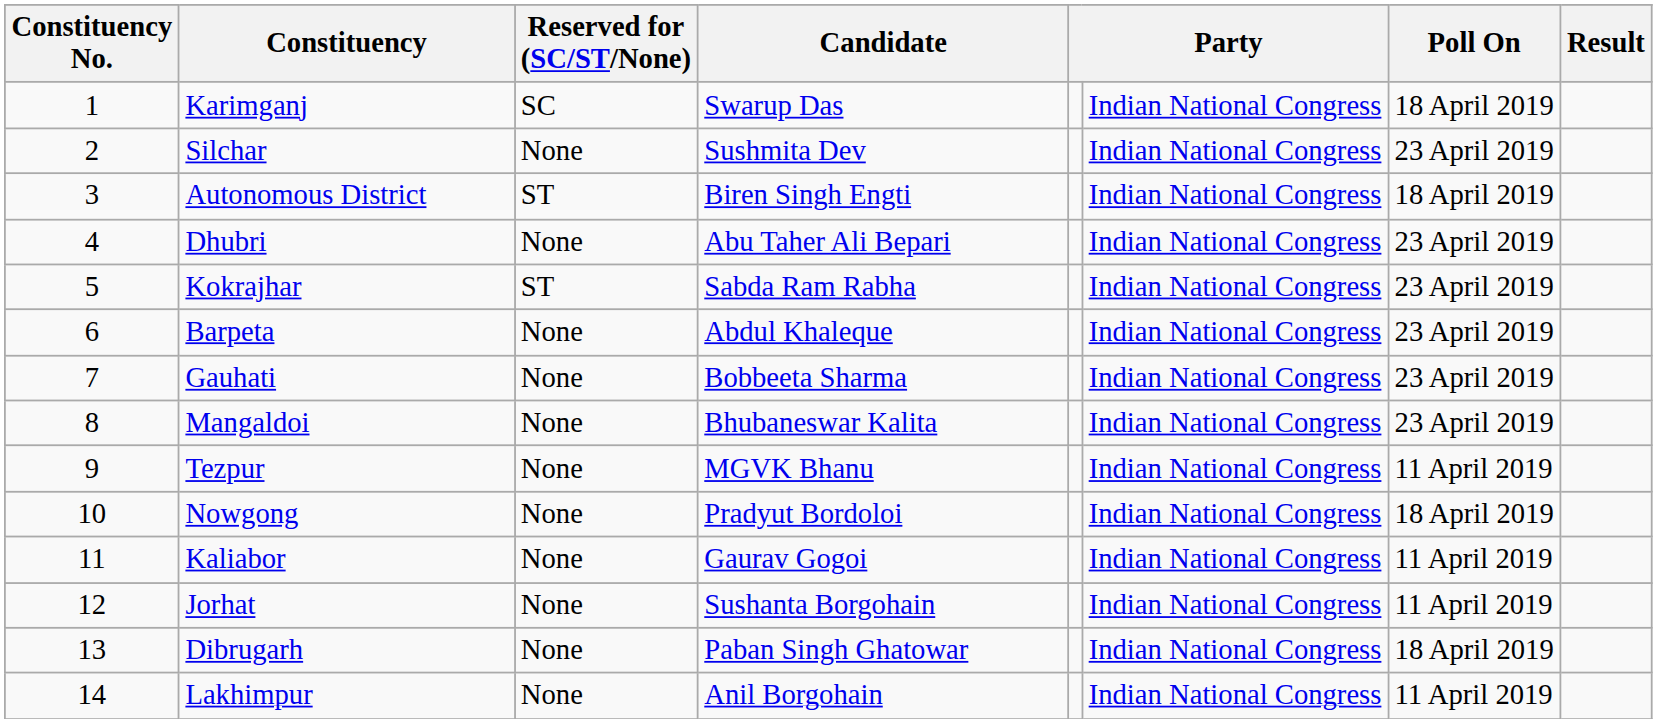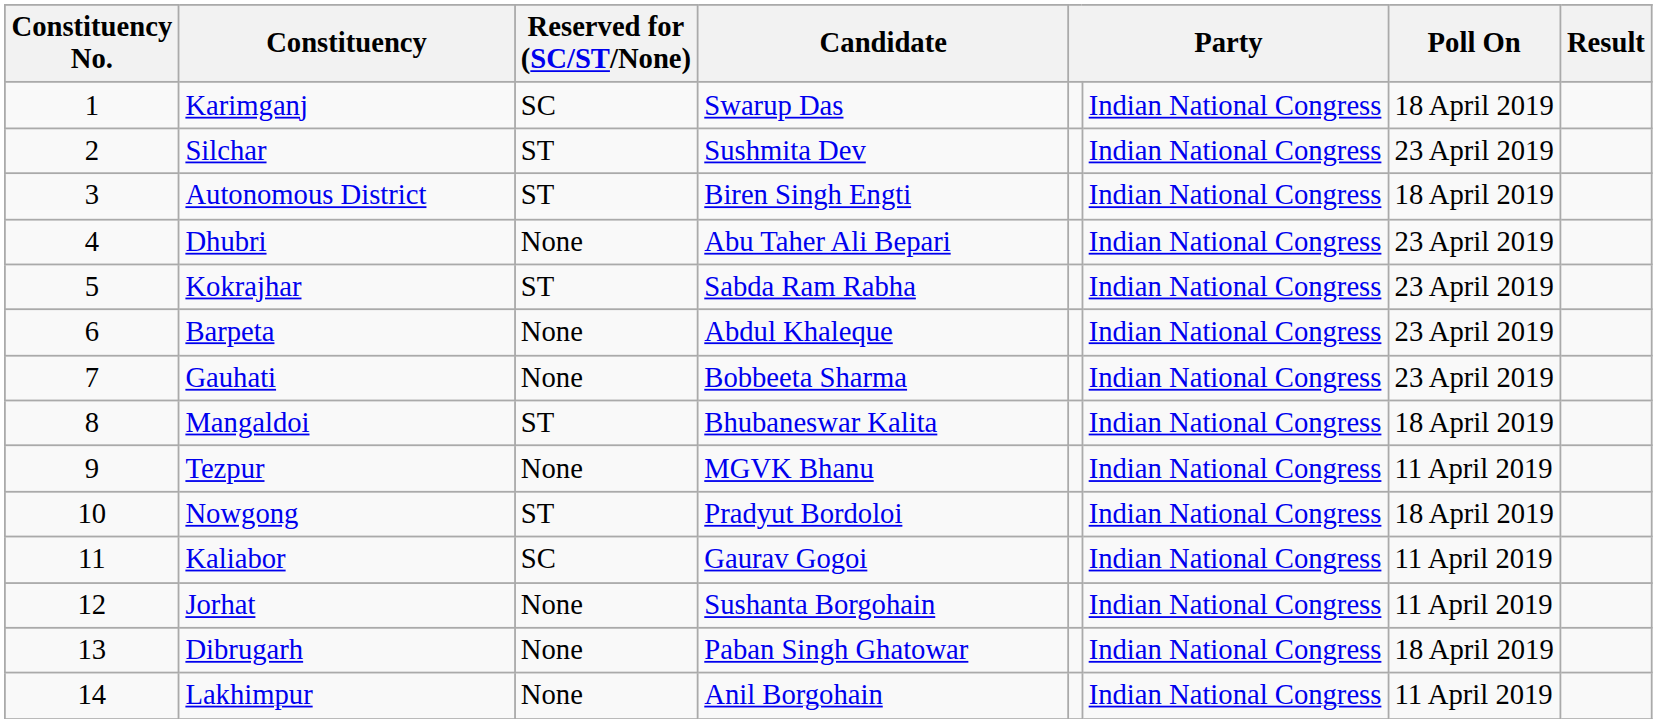Silchar | Reserved for (SC/ST/None): None -> ST
Mangaldoi | Reserved for (SC/ST/None): None -> ST
Mangaldoi | Poll On: 23 April 2019 -> 18 April 2019
Nowgong | Reserved for (SC/ST/None): None -> ST
Kaliabor | Reserved for (SC/ST/None): None -> SC
